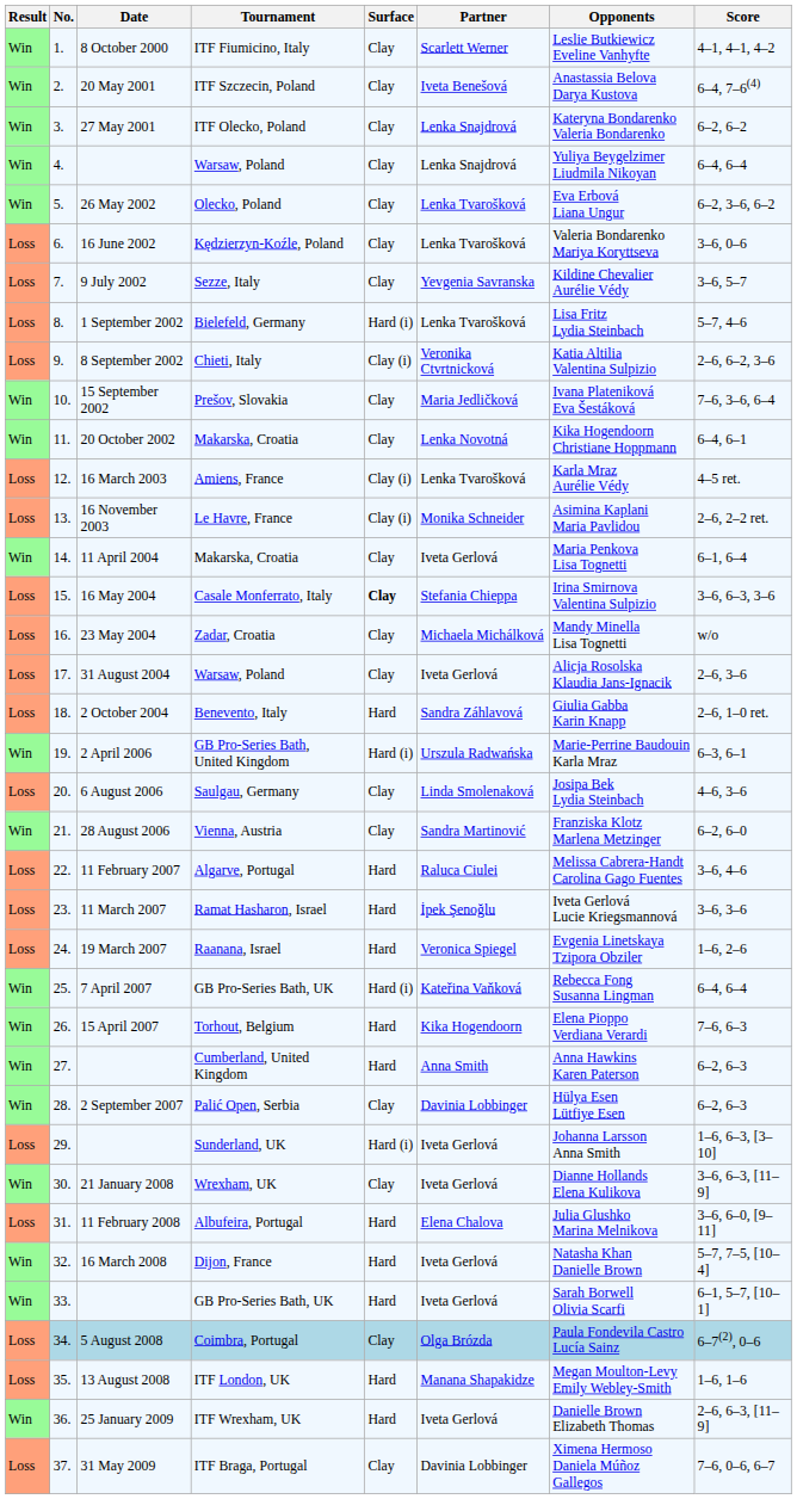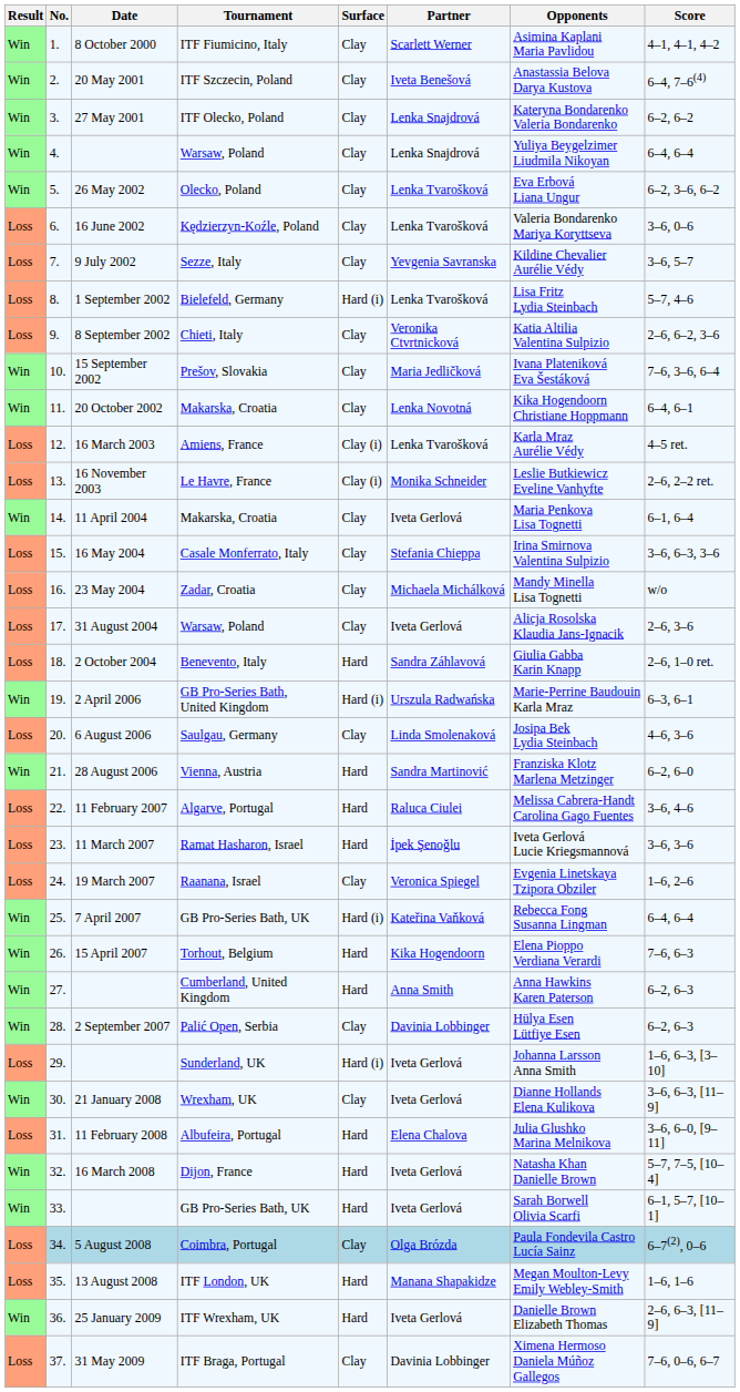8 October 2000 | Opponents: Leslie Butkiewicz Eveline Vanhyfte -> Asimina Kaplani Maria Pavlidou
8 September 2002 | Surface: Clay (i) -> Clay
16 November 2003 | Opponents: Asimina Kaplani Maria Pavlidou -> Leslie Butkiewicz Eveline Vanhyfte
16 May 2004 | Surface: bold -> normal
28 August 2006 | Surface: Clay -> Hard
19 March 2007 | Surface: Hard -> Clay
